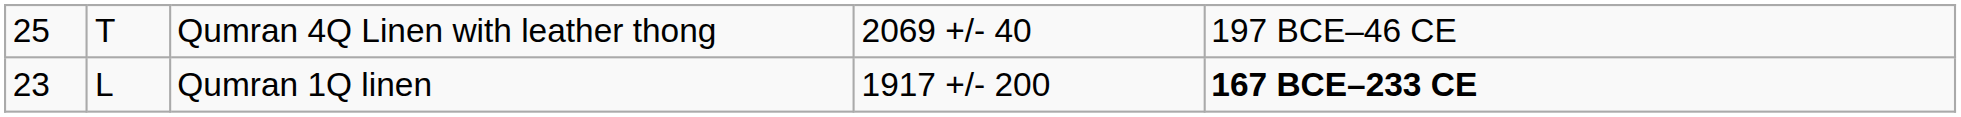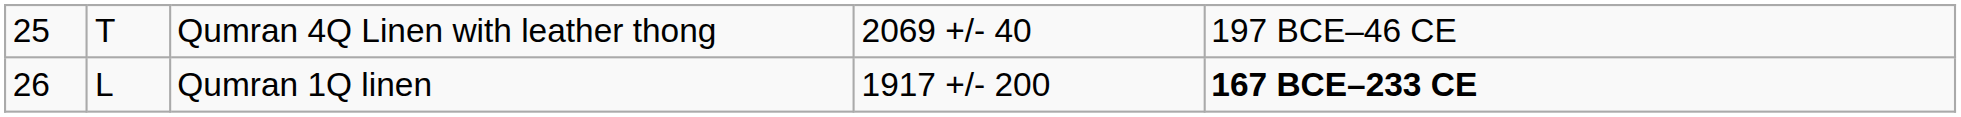Qumran 1Q linen | column 1: 23 -> 26
